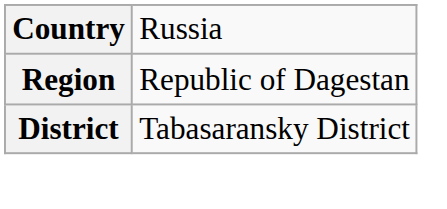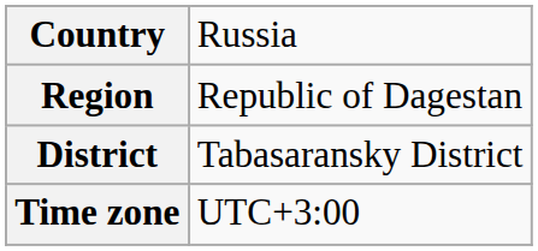+ row: Time zone | UTC+3:00
